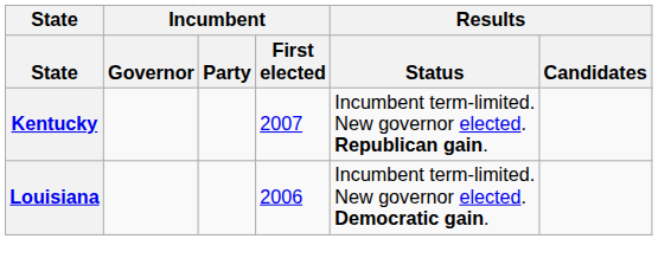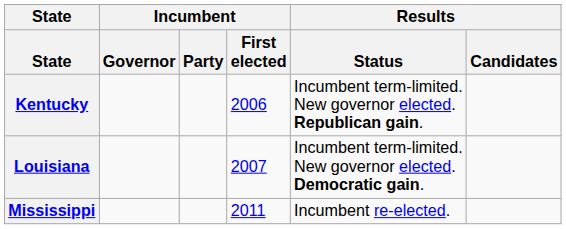Kentucky | Incumbent / First elected: 2007 -> 2006
Louisiana | Incumbent / First elected: 2006 -> 2007
+ row: Mississippi | 2011 | Incumbent re-elected.
